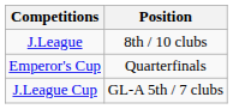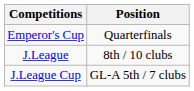rows swapped: J.League <-> Emperor's Cup
